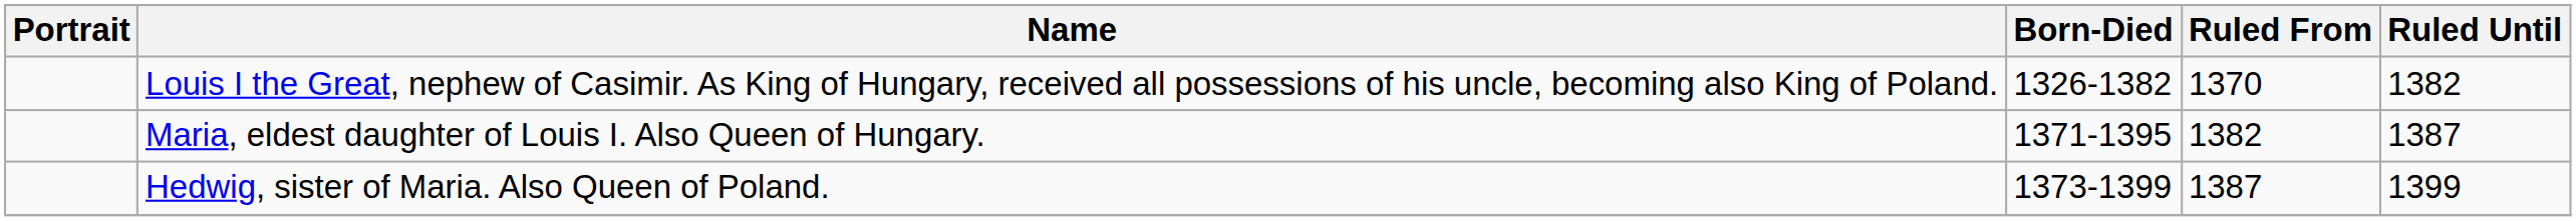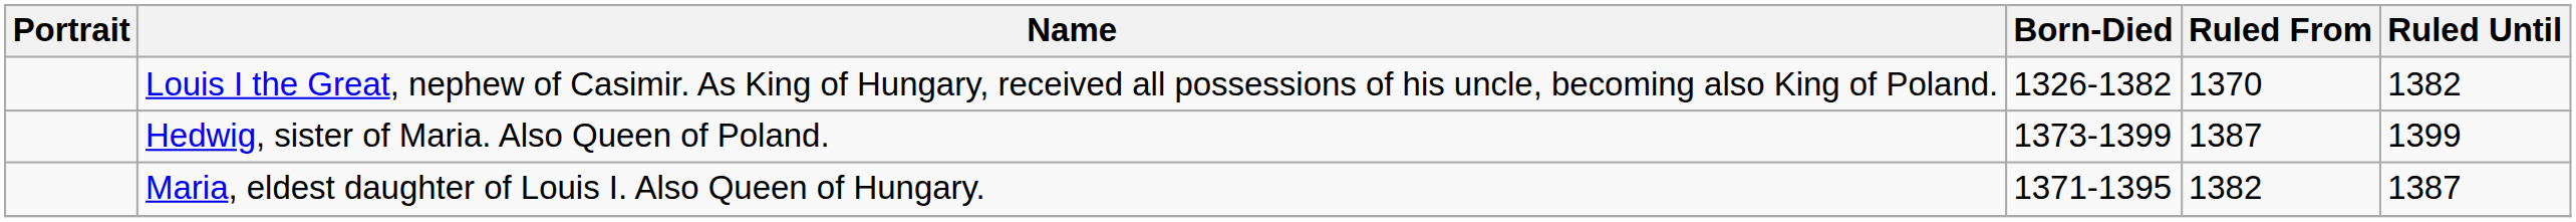rows swapped: Maria, eldest daughter of Louis I. Also Queen of Hungary. <-> Hedwig, sister of Maria. Also Queen of Poland.
